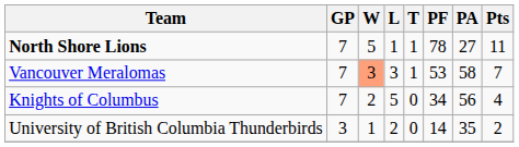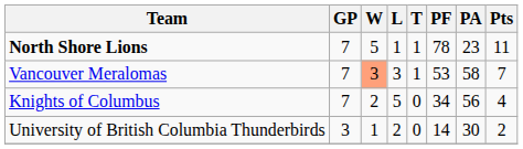North Shore Lions | PA: 27 -> 23
University of British Columbia Thunderbirds | PA: 35 -> 30
